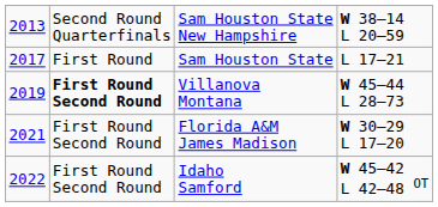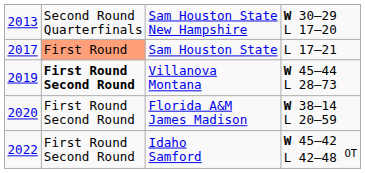Sam Houston State New Hampshire | column 4: W 38–14 L 20–59 -> W 30–29 L 17–20
Sam Houston State | column 2: no background -> lightsalmon background
Florida A&M James Madison | column 1: 2021 -> 2020
Florida A&M James Madison | column 4: W 30–29 L 17–20 -> W 38–14 L 20–59
